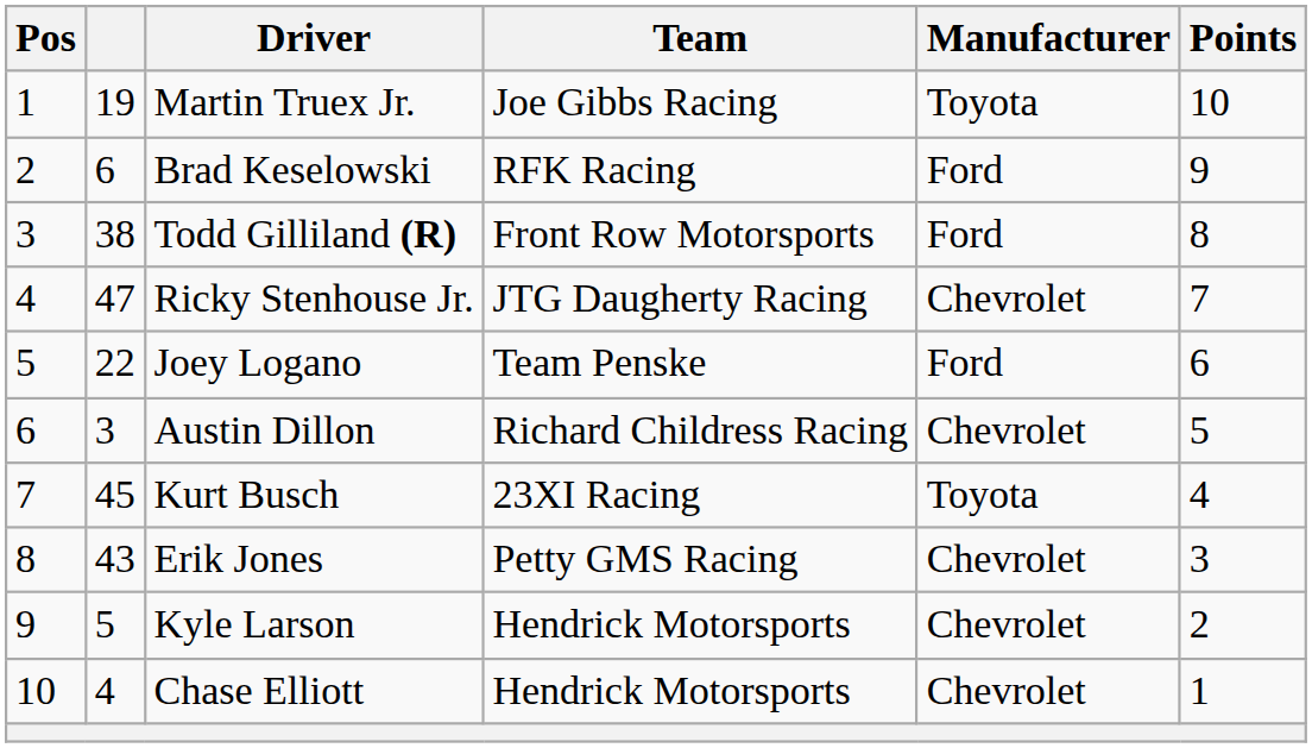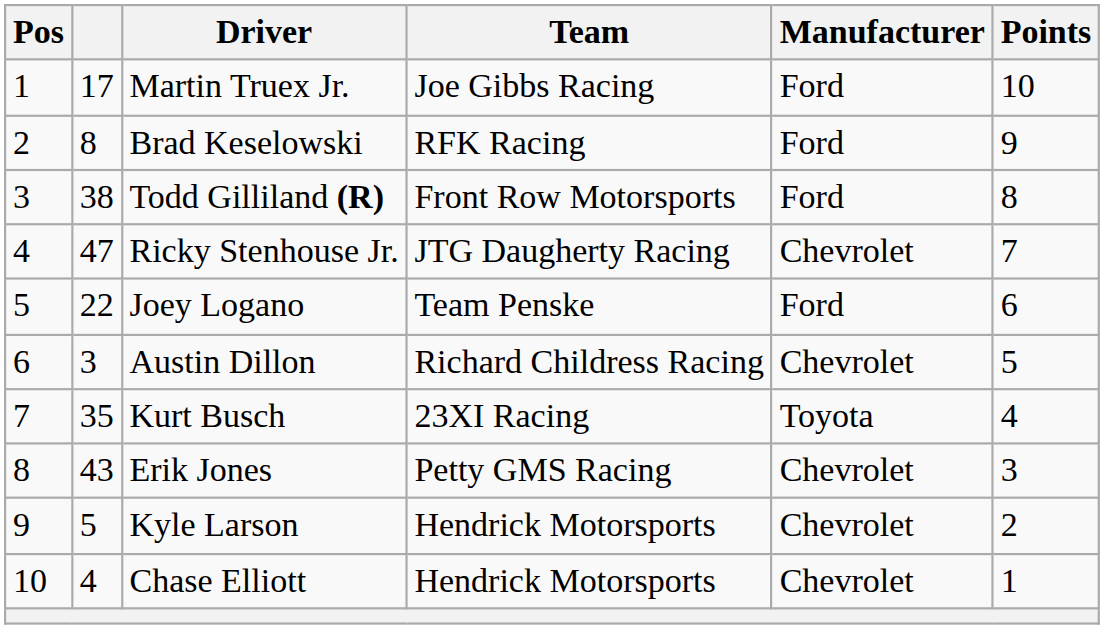Martin Truex Jr. | column 2: 19 -> 17
Martin Truex Jr. | Manufacturer: Toyota -> Ford
Brad Keselowski | column 2: 6 -> 8
Kurt Busch | column 2: 45 -> 35
